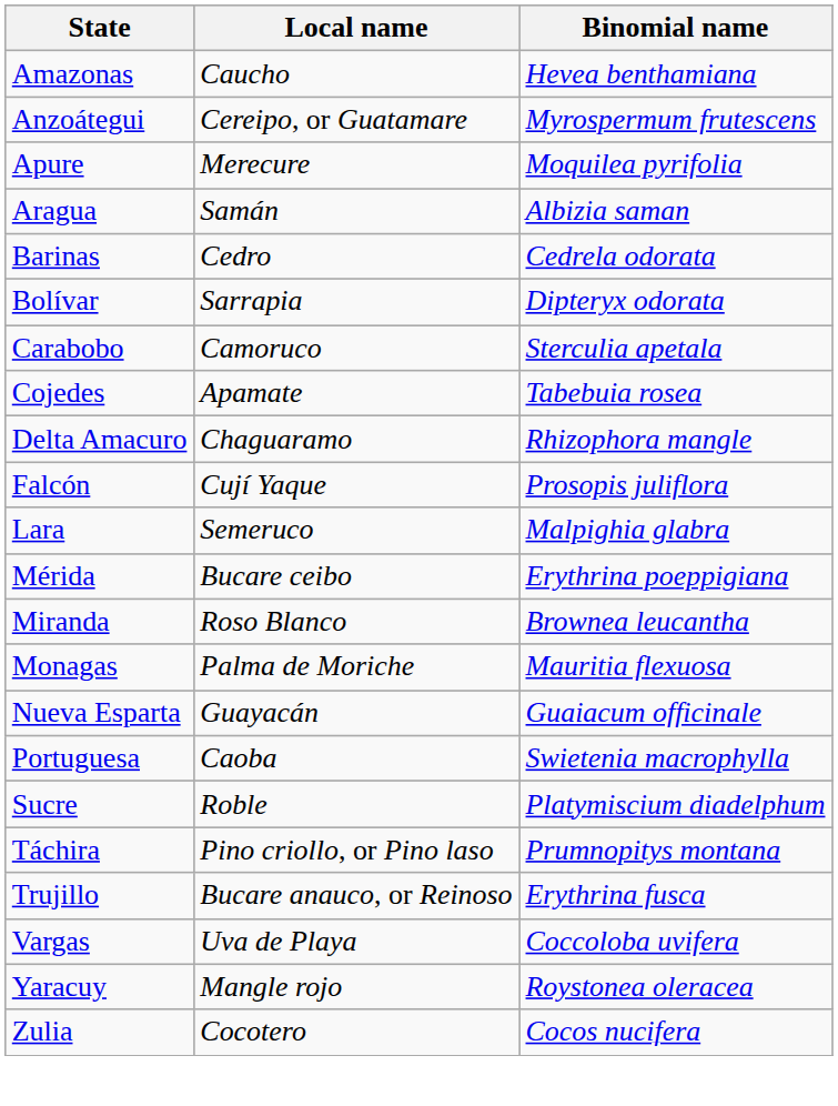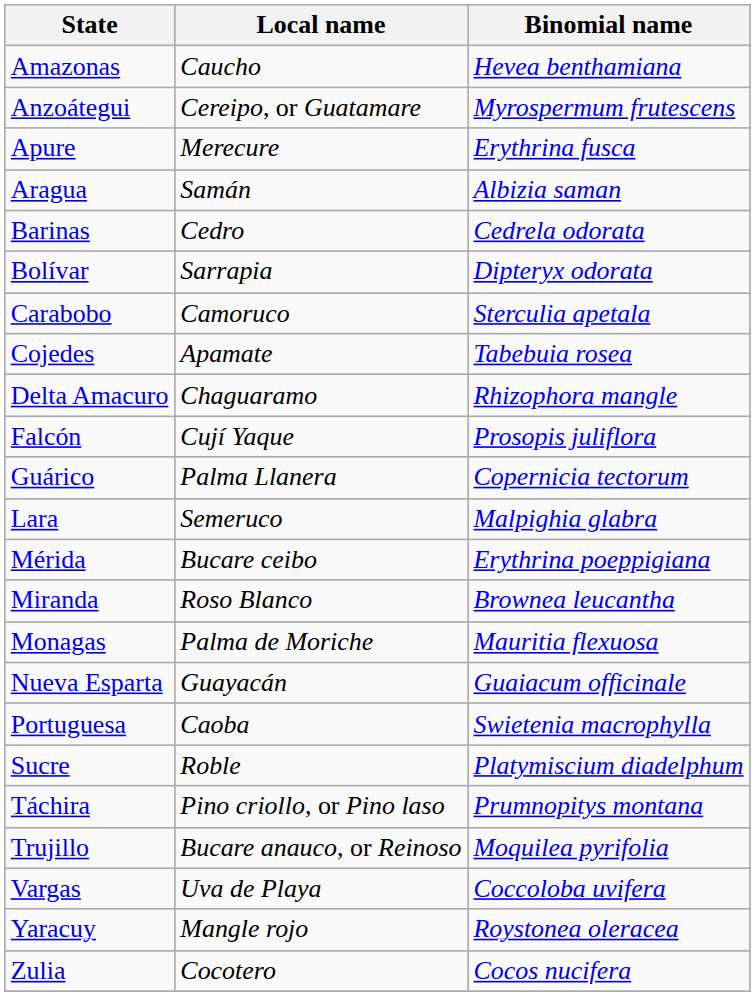Apure | Binomial name: Moquilea pyrifolia -> Erythrina fusca
+ row: Guárico | Palma Llanera | Copernicia tectorum
Trujillo | Binomial name: Erythrina fusca -> Moquilea pyrifolia
